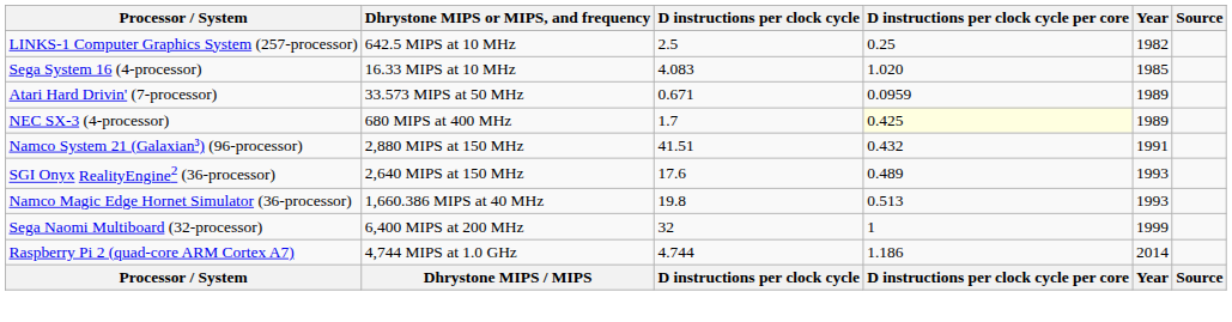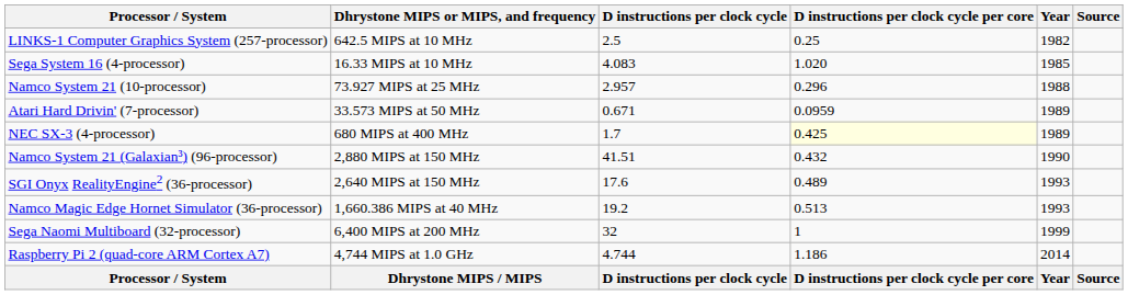+ row: Namco System 21 (10-processor) | 73.927 MIPS at 25 MHz | 2.957 | 0.296 | 1988
Namco System 21 (Galaxian³) (96-processor) | Year: 1991 -> 1990
Namco Magic Edge Hornet Simulator (36-processor) | D instructions per clock cycle: 19.8 -> 19.2
